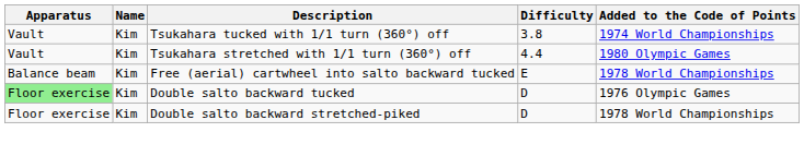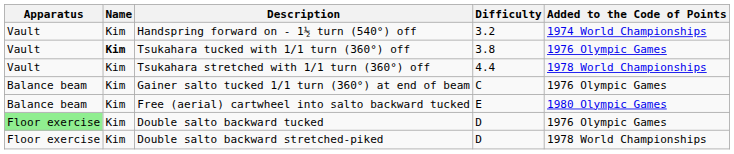+ row: Vault | Kim | Handspring forward on - 1½ turn (540°) off | 3.2 | 1974 World Championships
Tsukahara tucked with 1/1 turn (360°) off | Name: normal -> bold
Tsukahara tucked with 1/1 turn (360°) off | Added to the Code of Points: 1974 World Championships -> 1976 Olympic Games
Tsukahara stretched with 1/1 turn (360°) off | Added to the Code of Points: 1980 Olympic Games -> 1978 World Championships
+ row: Balance beam | Kim | Gainer salto tucked 1/1 turn (360°) at end of beam | C | 1976 Olympic Games
Free (aerial) cartwheel into salto backward tucked | Added to the Code of Points: 1978 World Championships -> 1980 Olympic Games
